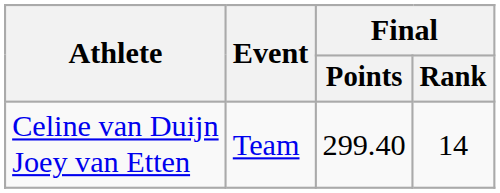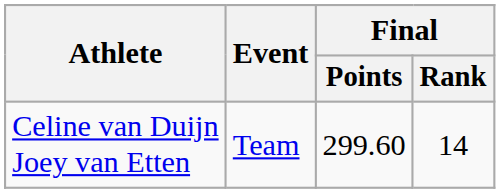Celine van Duijn Joey van Etten | Final / Points: 299.40 -> 299.60
